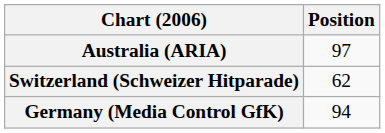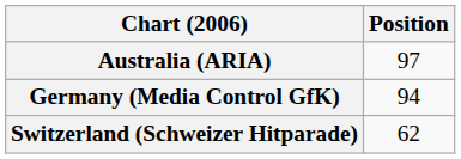rows swapped: Germany (Media Control GfK) <-> Switzerland (Schweizer Hitparade)
